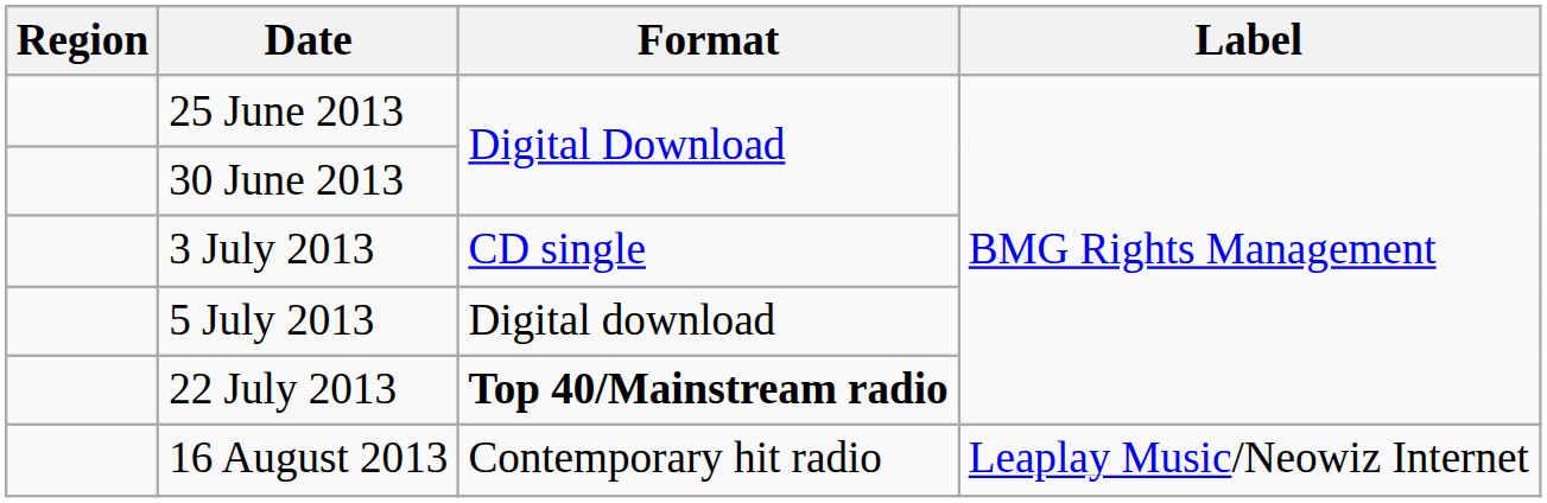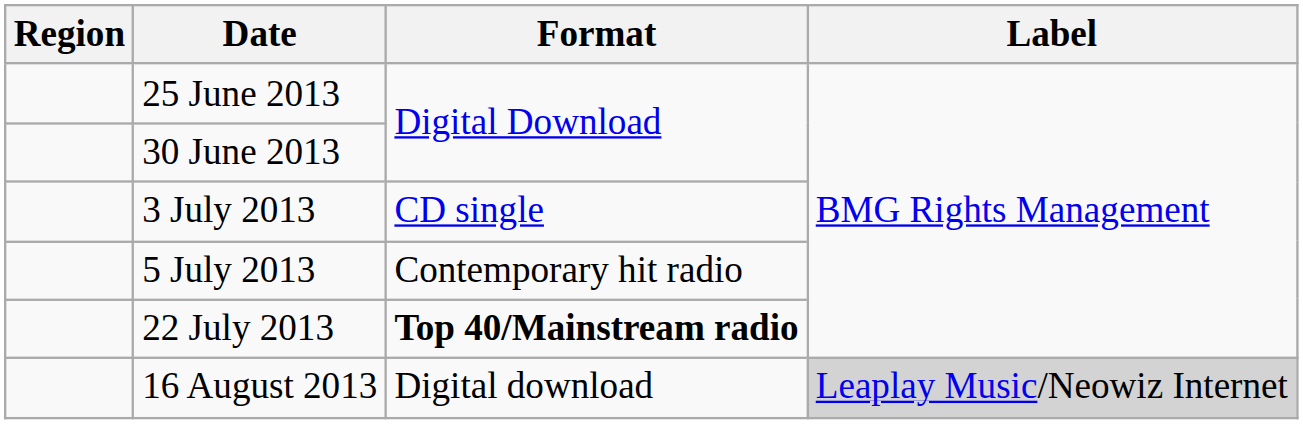5 July 2013 | Format: Digital download -> Contemporary hit radio
16 August 2013 | Format: Contemporary hit radio -> Digital download
16 August 2013 | Label: no background -> lightgrey background
